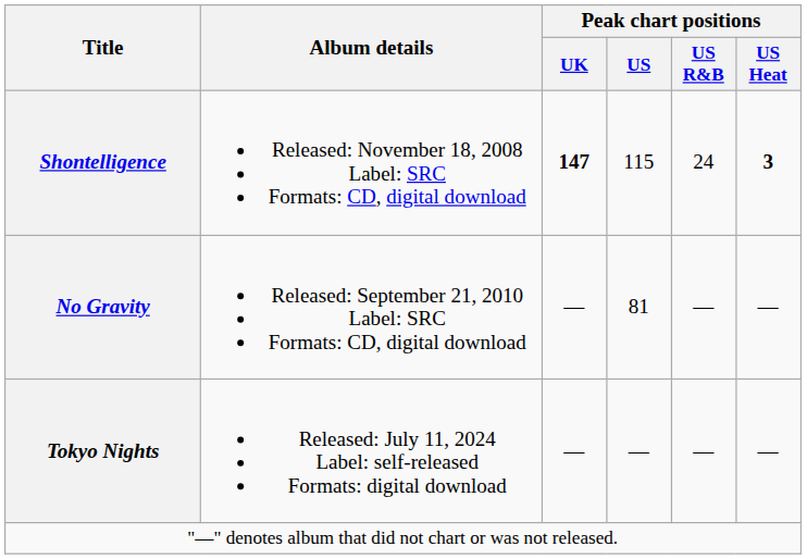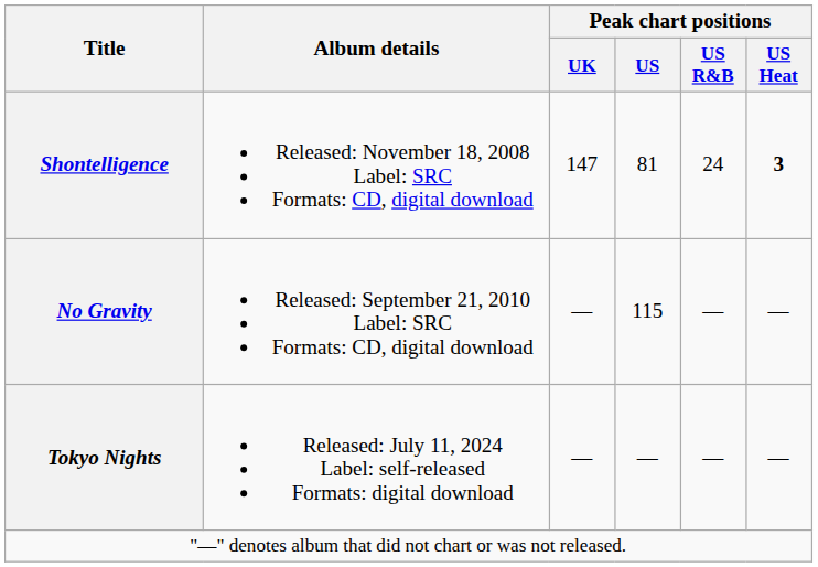Shontelligence | Peak chart positions / UK: bold -> normal
Shontelligence | Peak chart positions / US: 115 -> 81
No Gravity | Peak chart positions / US: 81 -> 115
